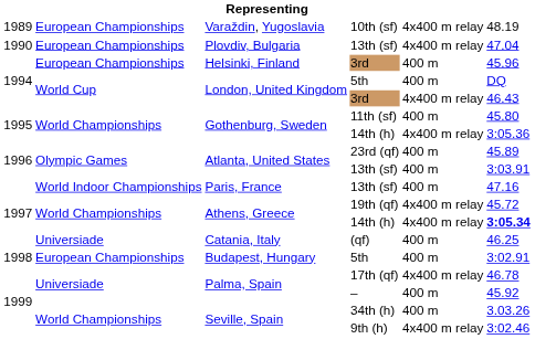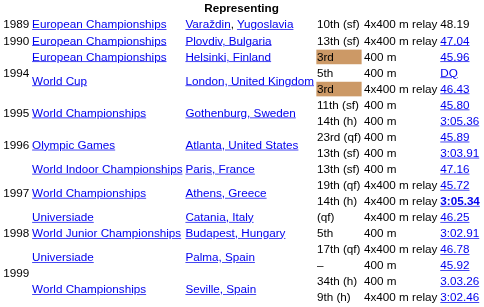Gothenburg, Sweden / 14th (h) | column 5: 4x400 m relay -> 400 m
(qf) | column 5: 400 m -> 4x400 m relay
Budapest, Hungary / 5th | column 2: European Championships -> World Junior Championships
